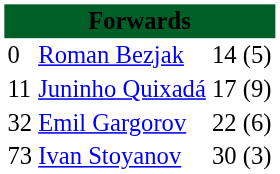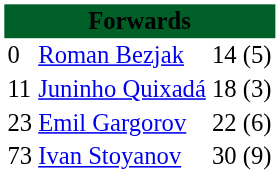Juninho Quixadá | column 3: 17 -> 18
Juninho Quixadá | column 4: (9) -> (3)
Emil Gargorov | column 1: 32 -> 23
Ivan Stoyanov | column 4: (3) -> (9)
